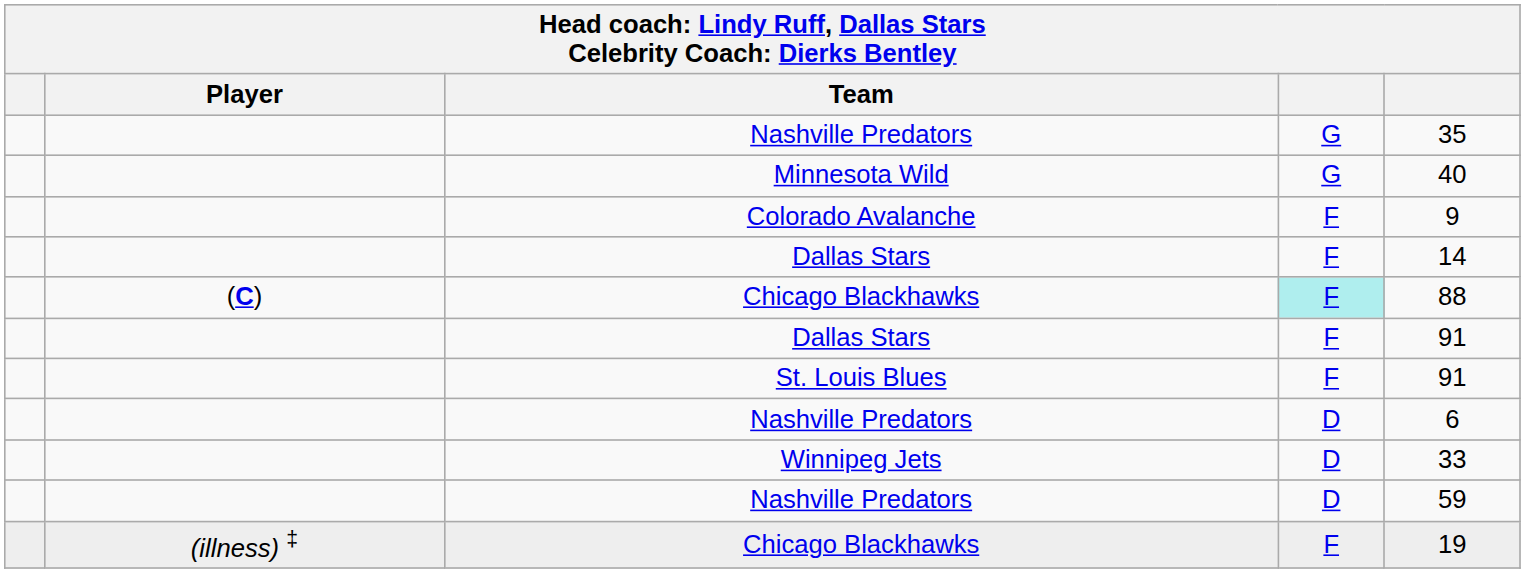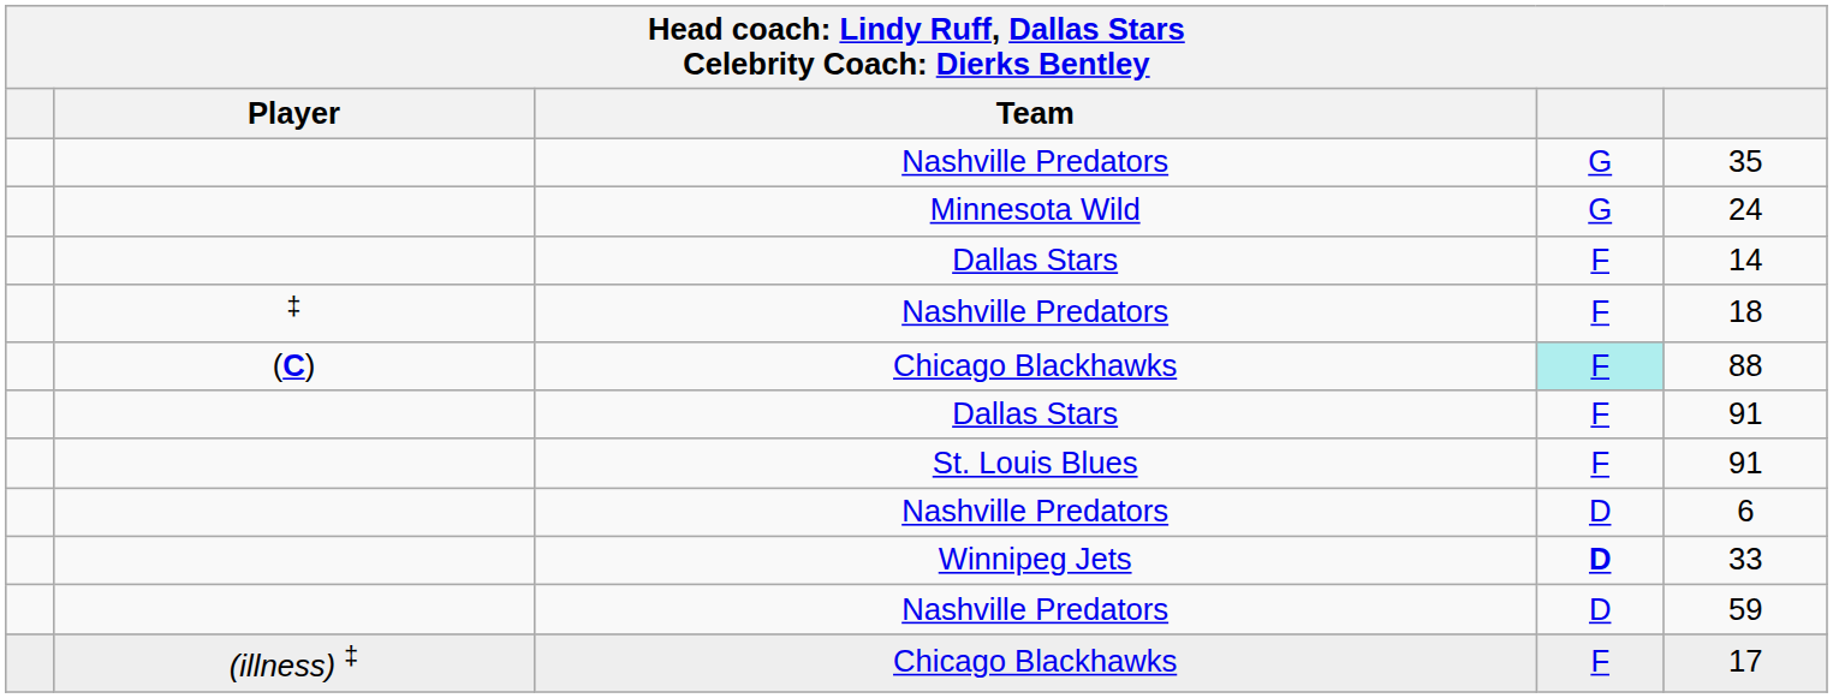Minnesota Wild | column 5: 40 -> 24
- row: Colorado Avalanche | F | 9
+ row: ‡ | Nashville Predators | F | 18
Winnipeg Jets | column 4: normal -> bold
(illness) ‡ / Chicago Blackhawks | column 5: 19 -> 17
